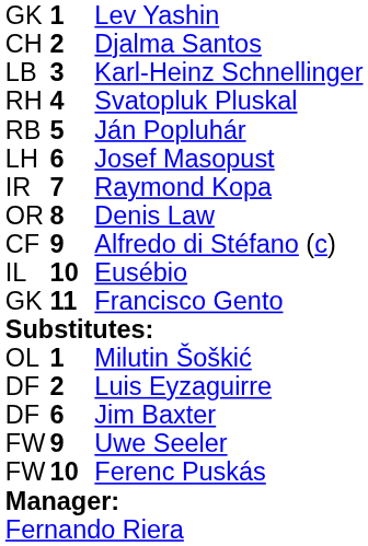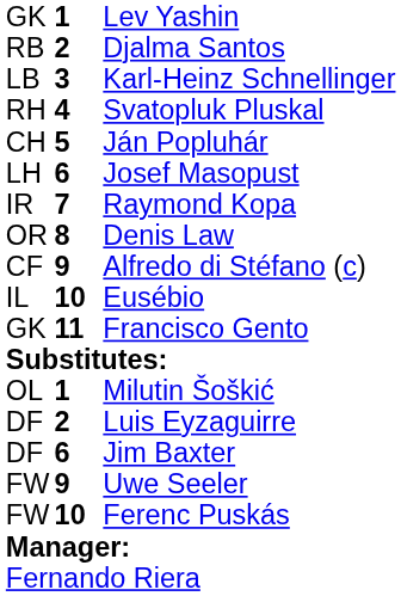Djalma Santos | column 1: CH -> RB
Ján Popluhár | column 1: RB -> CH
